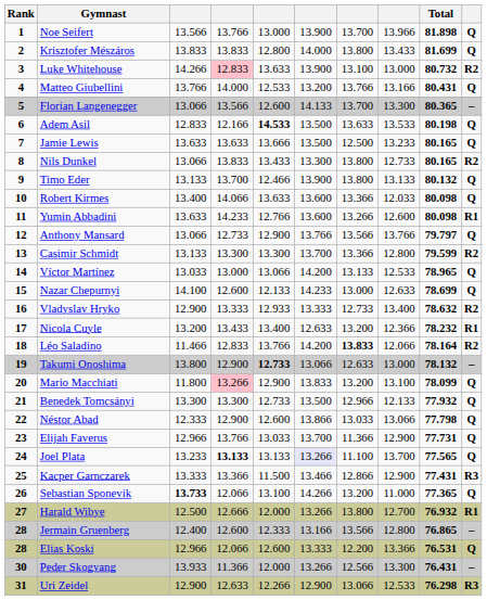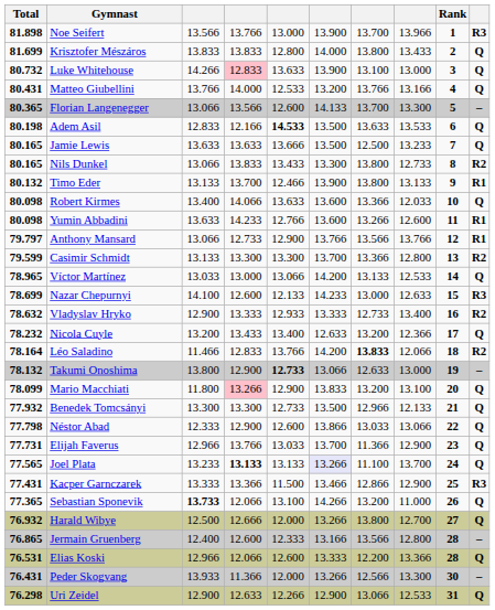columns swapped: Rank <-> Total
Noe Seifert | column 10: Q -> R3
Luke Whitehouse | column 10: R2 -> Q
Timo Eder | column 10: Q -> R1
Anthony Mansard | column 10: Q -> R1
Nazar Chepurnyi | column 10: Q -> R3
Nicola Cuyle | column 10: R1 -> Q
Harald Wibye | column 10: R1 -> Q
Uri Zeidel | column 10: R3 -> Q
